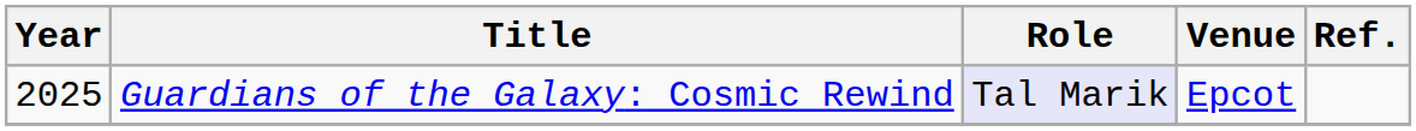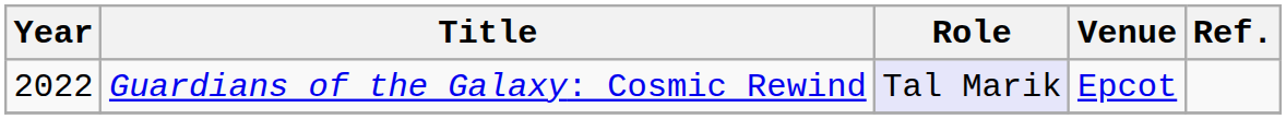Guardians of the Galaxy: Cosmic Rewind | Year: 2025 -> 2022
